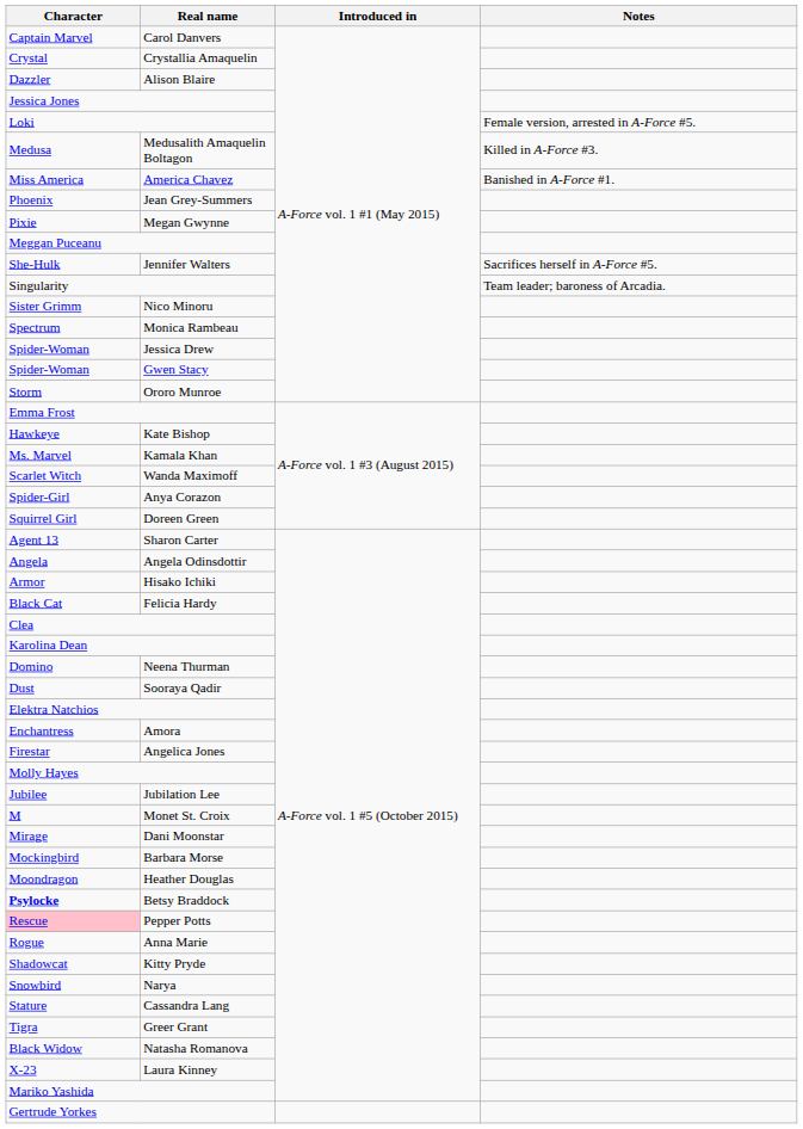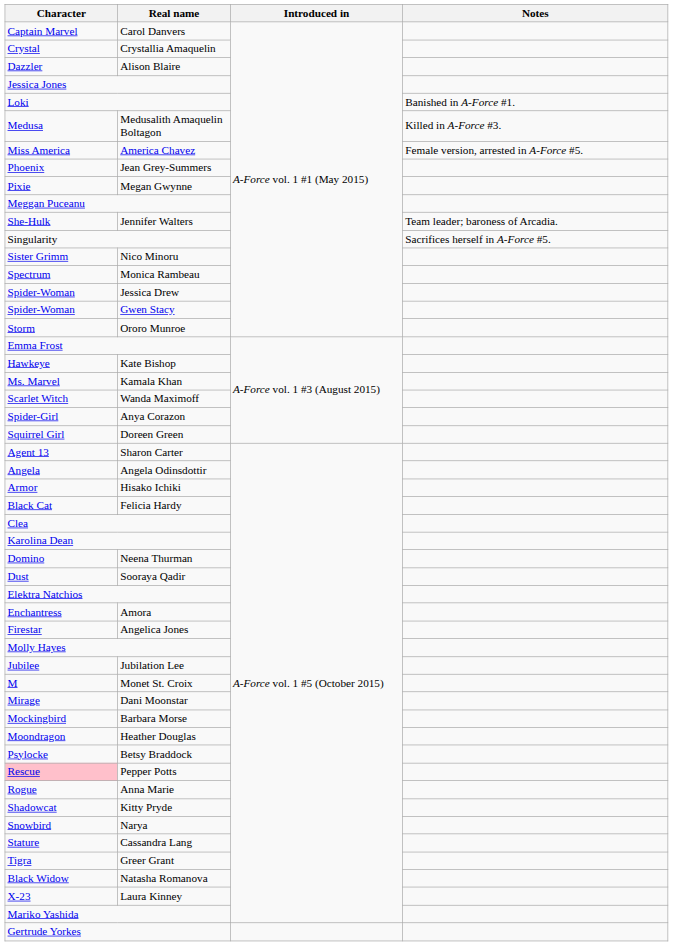Loki | Notes: Female version, arrested in A-Force #5. -> Banished in A-Force #1.
America Chavez | Notes: Banished in A-Force #1. -> Female version, arrested in A-Force #5.
Jennifer Walters | Notes: Sacrifices herself in A-Force #5. -> Team leader; baroness of Arcadia.
Singularity | Notes: Team leader; baroness of Arcadia. -> Sacrifices herself in A-Force #5.
Betsy Braddock | Character: bold -> normal
